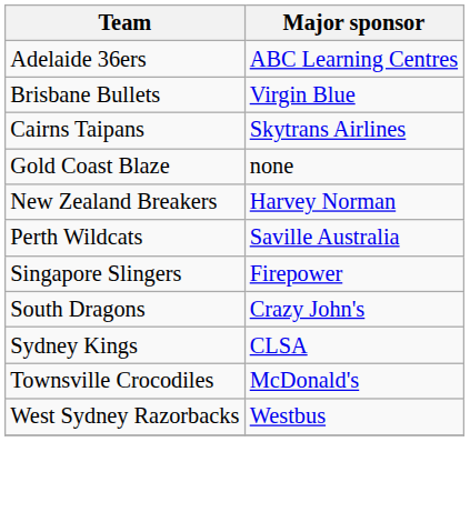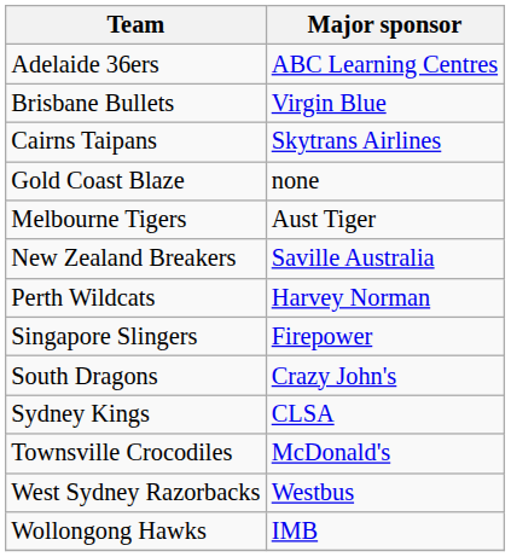+ row: Melbourne Tigers | Aust Tiger
New Zealand Breakers | Major sponsor: Harvey Norman -> Saville Australia
Perth Wildcats | Major sponsor: Saville Australia -> Harvey Norman
+ row: Wollongong Hawks | IMB
